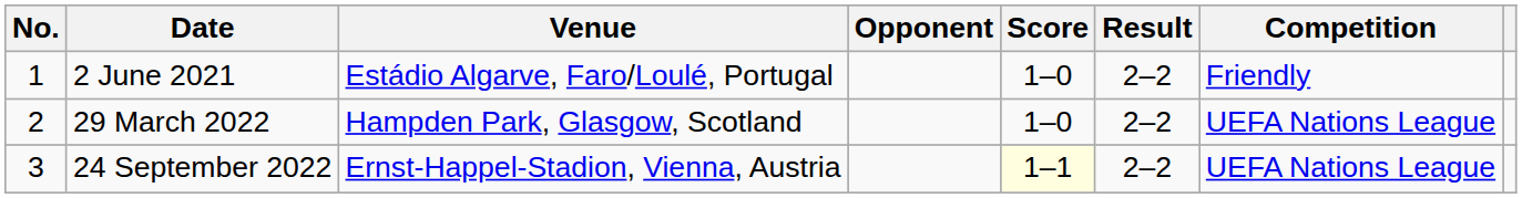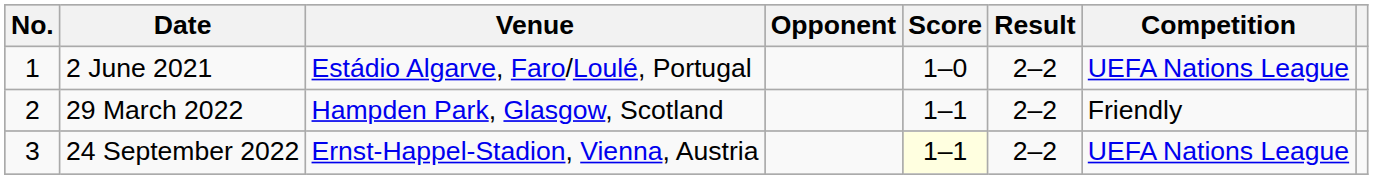2 June 2021 | Competition: Friendly -> UEFA Nations League
29 March 2022 | Score: 1–0 -> 1–1
29 March 2022 | Competition: UEFA Nations League -> Friendly
